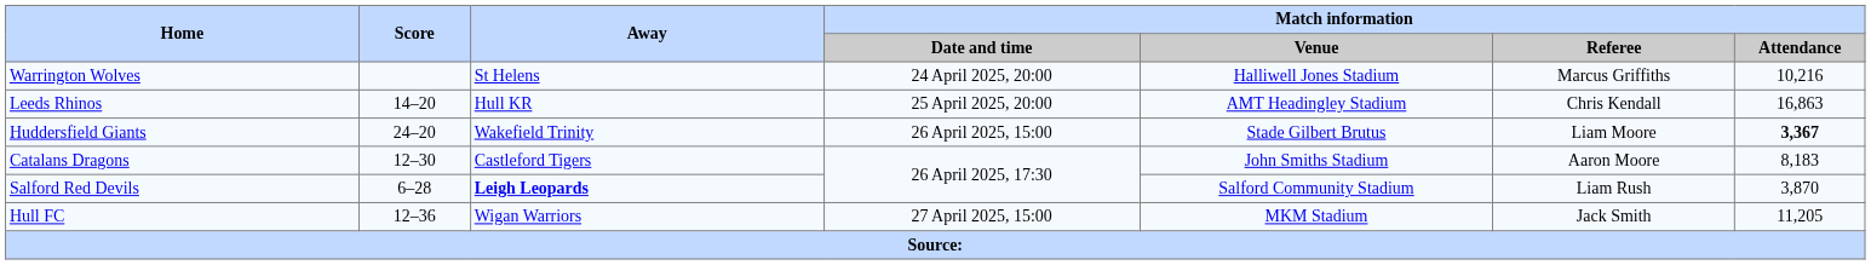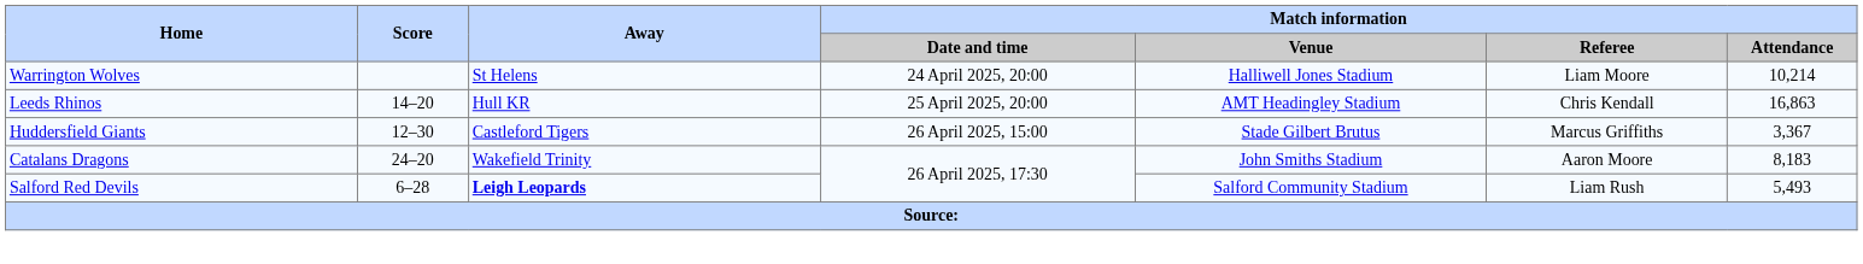Warrington Wolves | Match information / Referee: Marcus Griffiths -> Liam Moore
Warrington Wolves | Match information / Attendance: 10,216 -> 10,214
Huddersfield Giants | Score: 24–20 -> 12–30
Huddersfield Giants | Away: Wakefield Trinity -> Castleford Tigers
Huddersfield Giants | Match information / Referee: Liam Moore -> Marcus Griffiths
Huddersfield Giants | Match information / Attendance: bold -> normal
Catalans Dragons | Score: 12–30 -> 24–20
Catalans Dragons | Away: Castleford Tigers -> Wakefield Trinity
Salford Red Devils | Match information / Attendance: 3,870 -> 5,493
- row: Hull FC | 12–36 | Wigan Warriors | 27 April 2025, 15:00 | MKM Stadium | Jack Smith | 11,205
